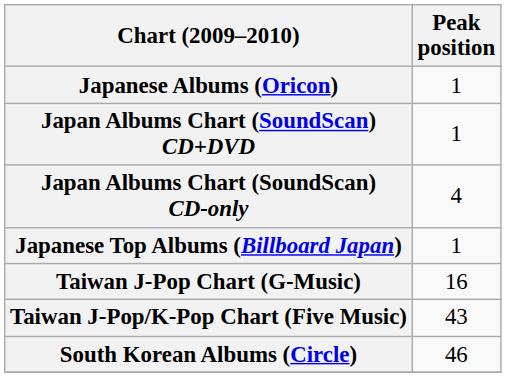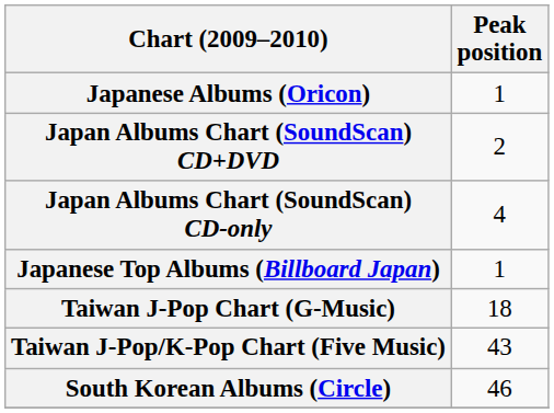Japan Albums Chart (SoundScan) CD+DVD | Peak position: 1 -> 2
Taiwan J-Pop Chart (G-Music) | Peak position: 16 -> 18
